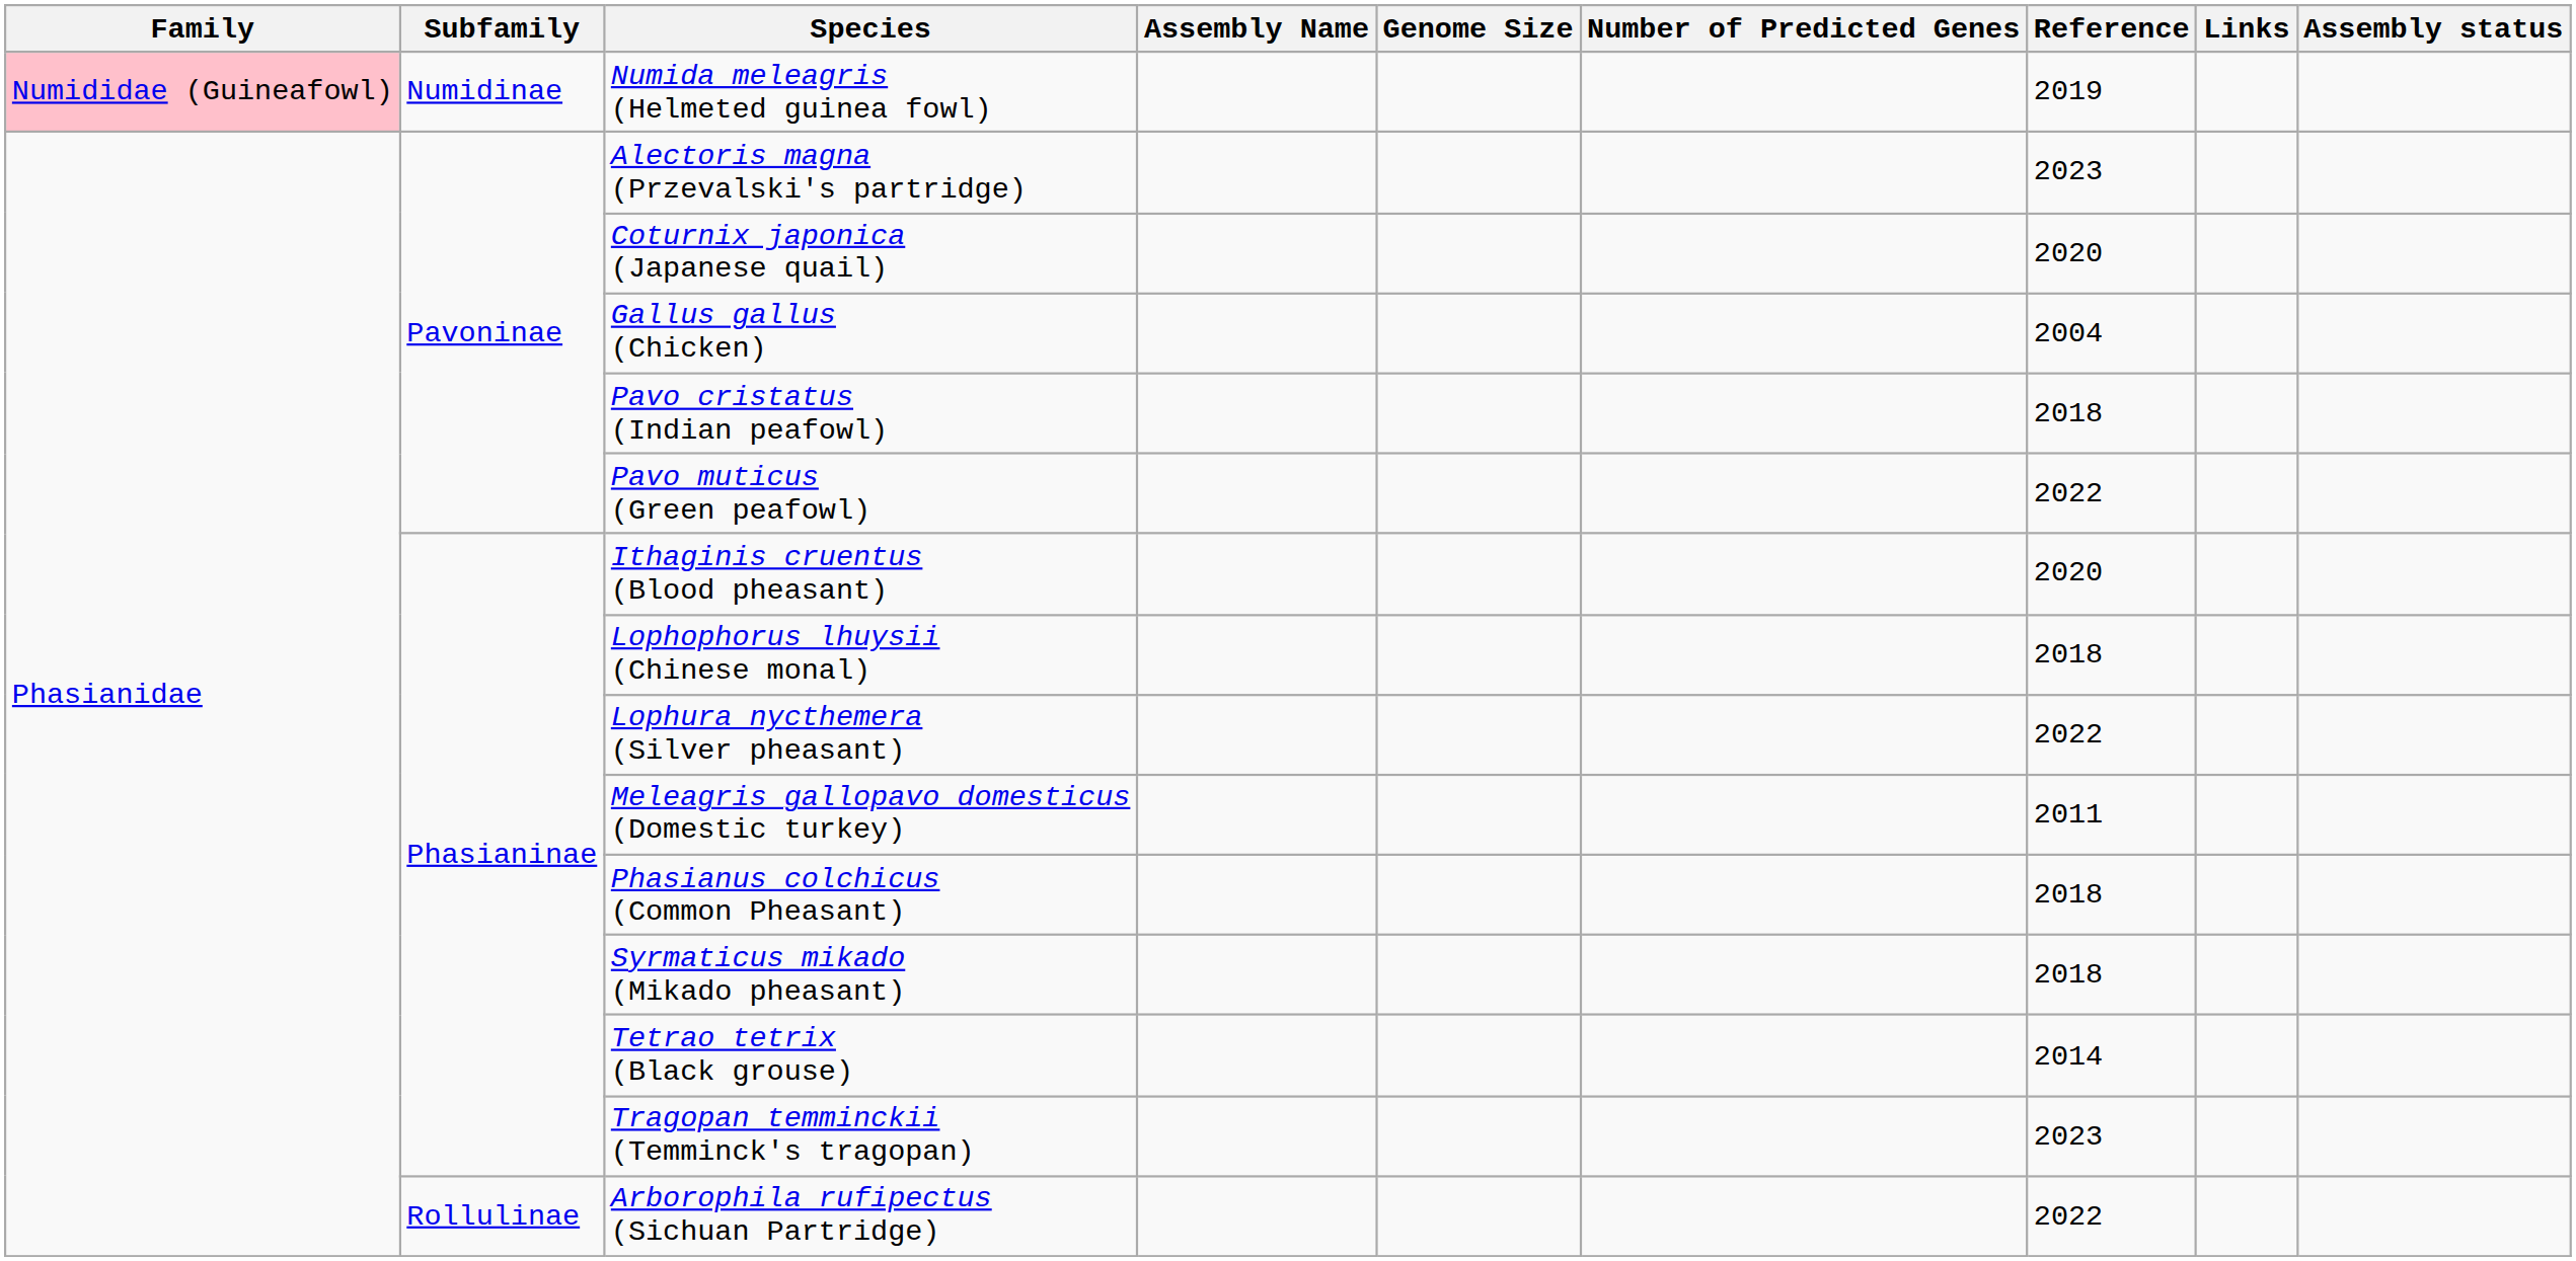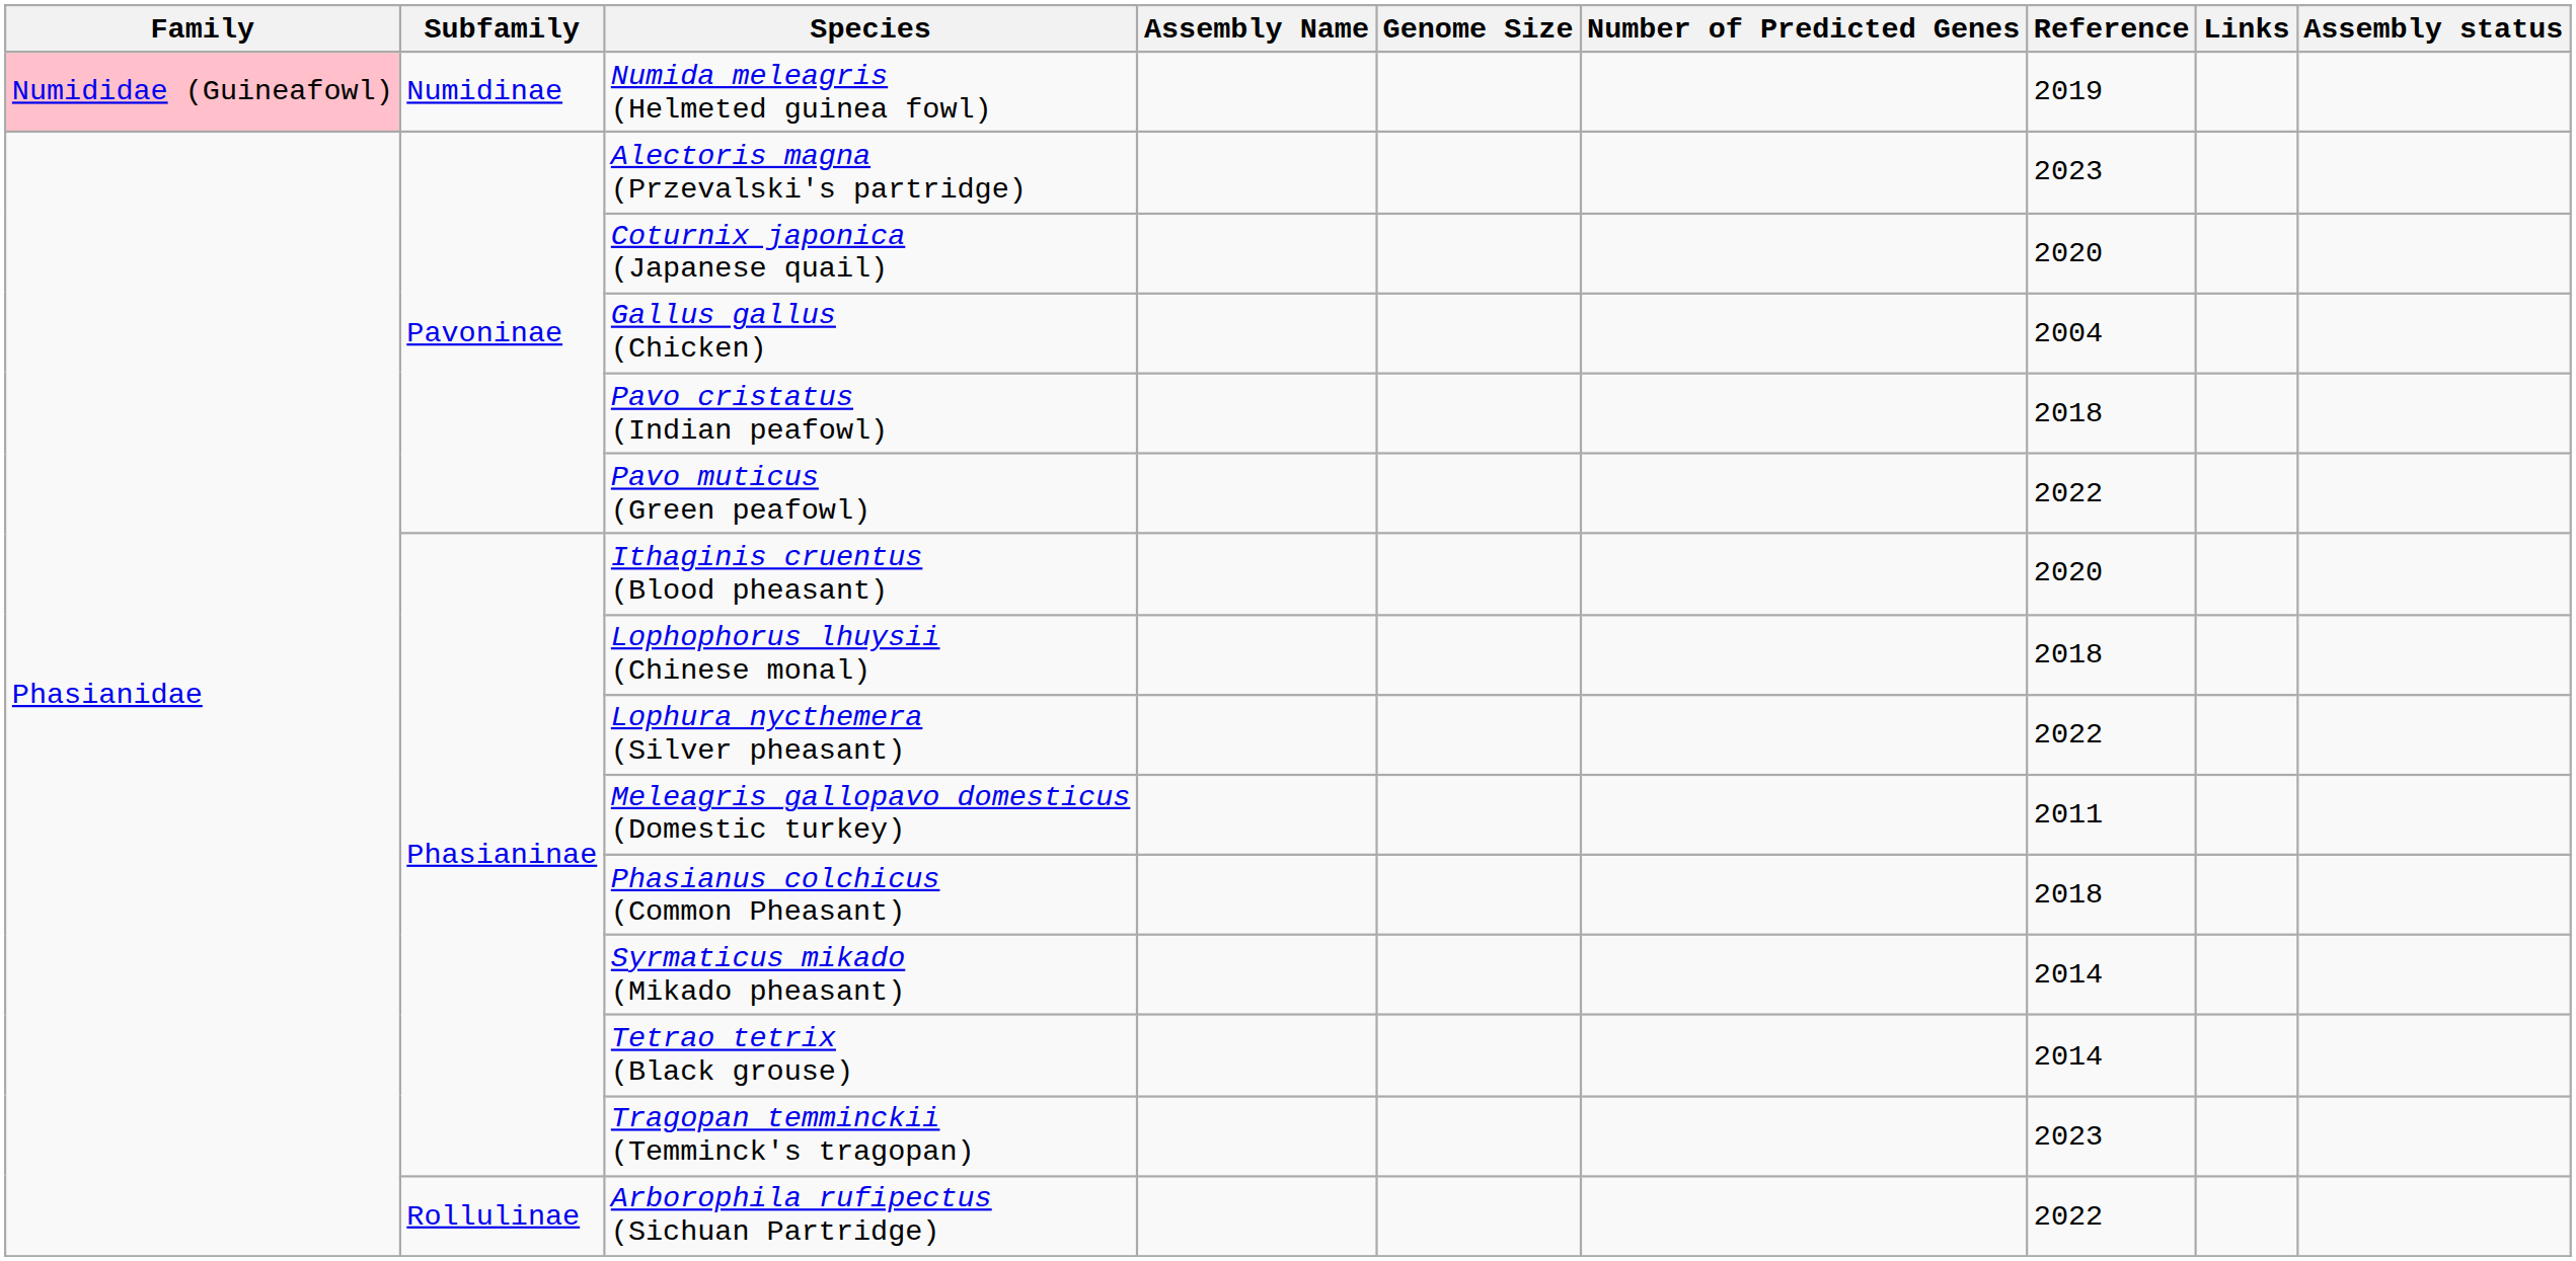Syrmaticus mikado (Mikado pheasant) | Reference: 2018 -> 2014
